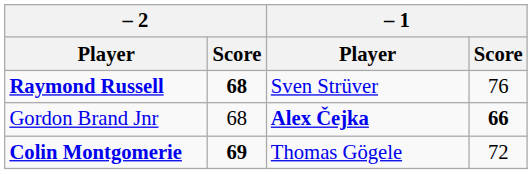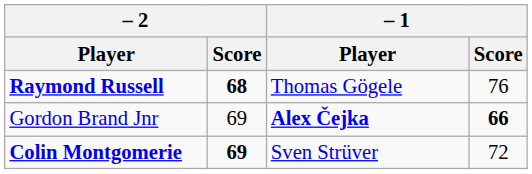Raymond Russell | – 1 / Player: Sven Strüver -> Thomas Gögele
Gordon Brand Jnr | – 2 / Score: 68 -> 69
Colin Montgomerie | – 1 / Player: Thomas Gögele -> Sven Strüver
